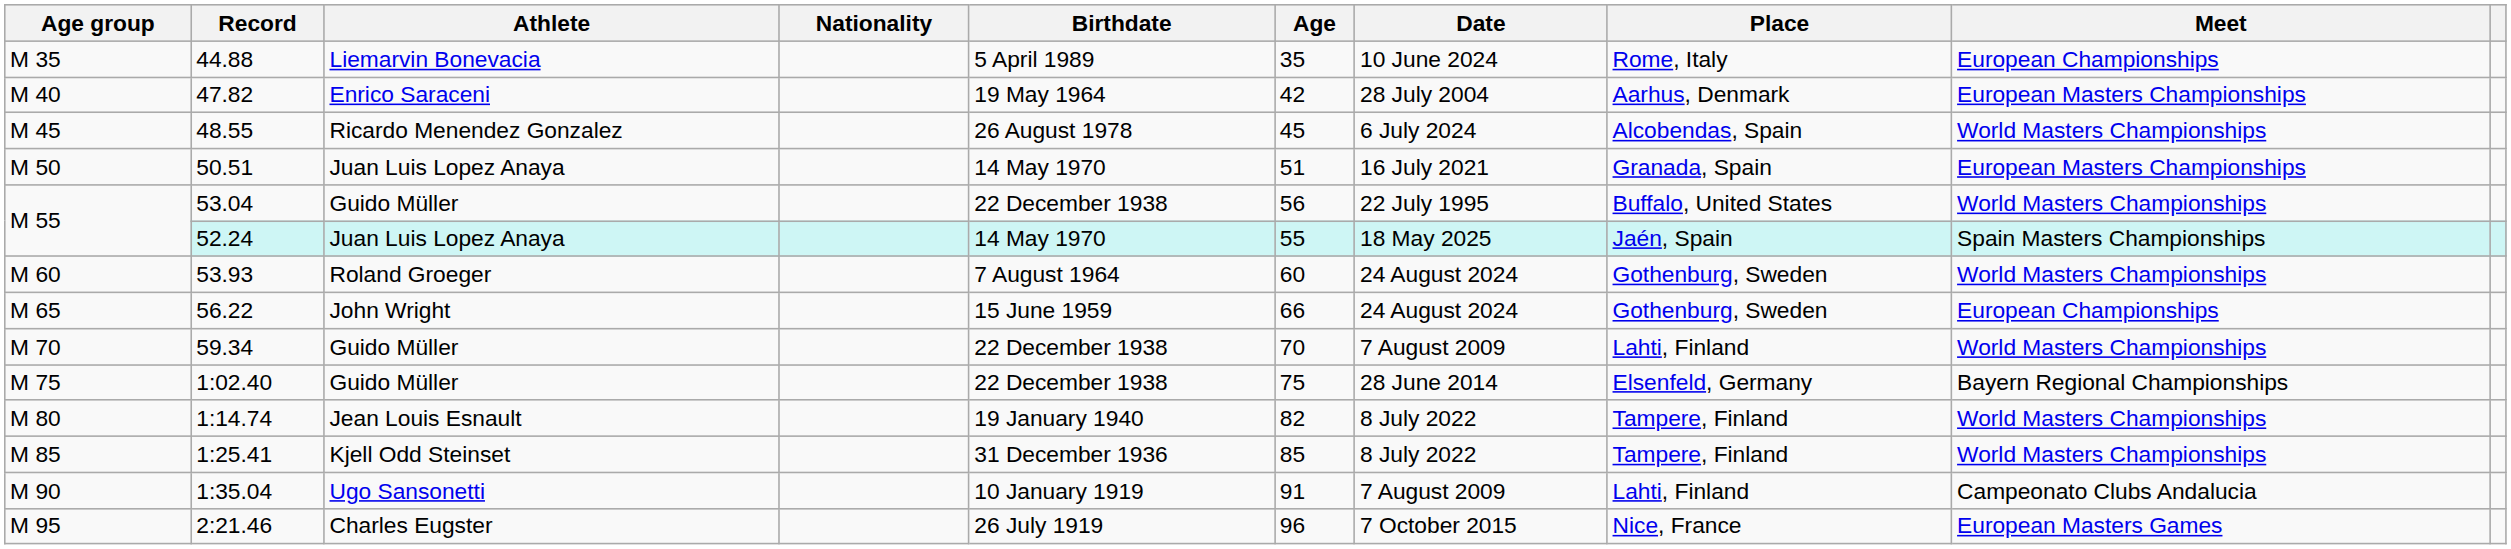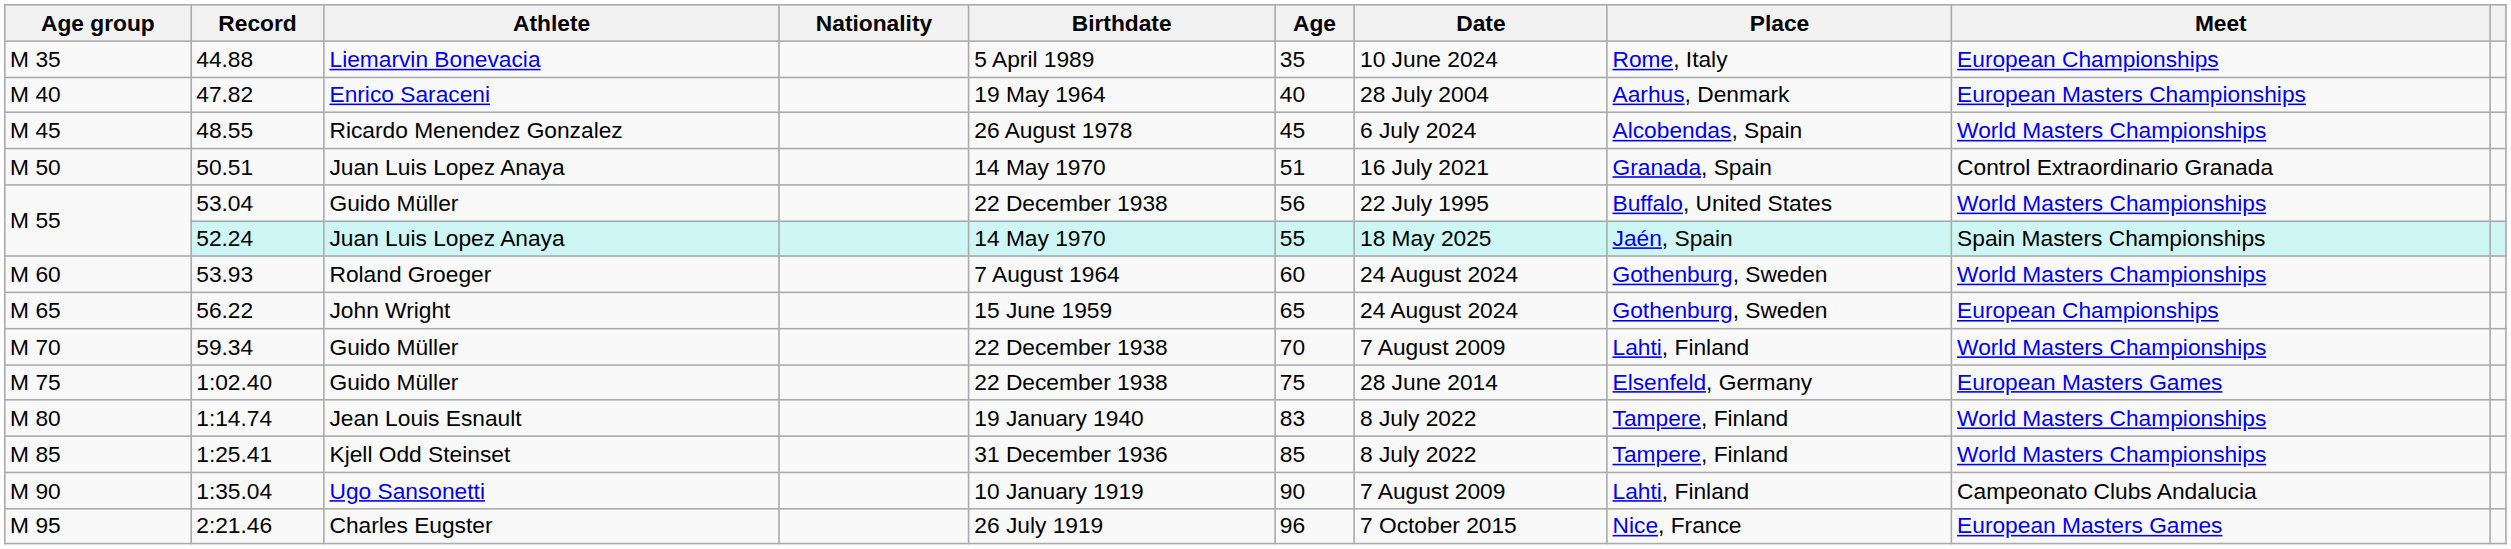47.82 | Age: 42 -> 40
50.51 | Meet: European Masters Championships -> Control Extraordinario Granada
56.22 | Age: 66 -> 65
1:02.40 | Meet: Bayern Regional Championships -> European Masters Games
1:14.74 | Age: 82 -> 83
1:35.04 | Age: 91 -> 90
